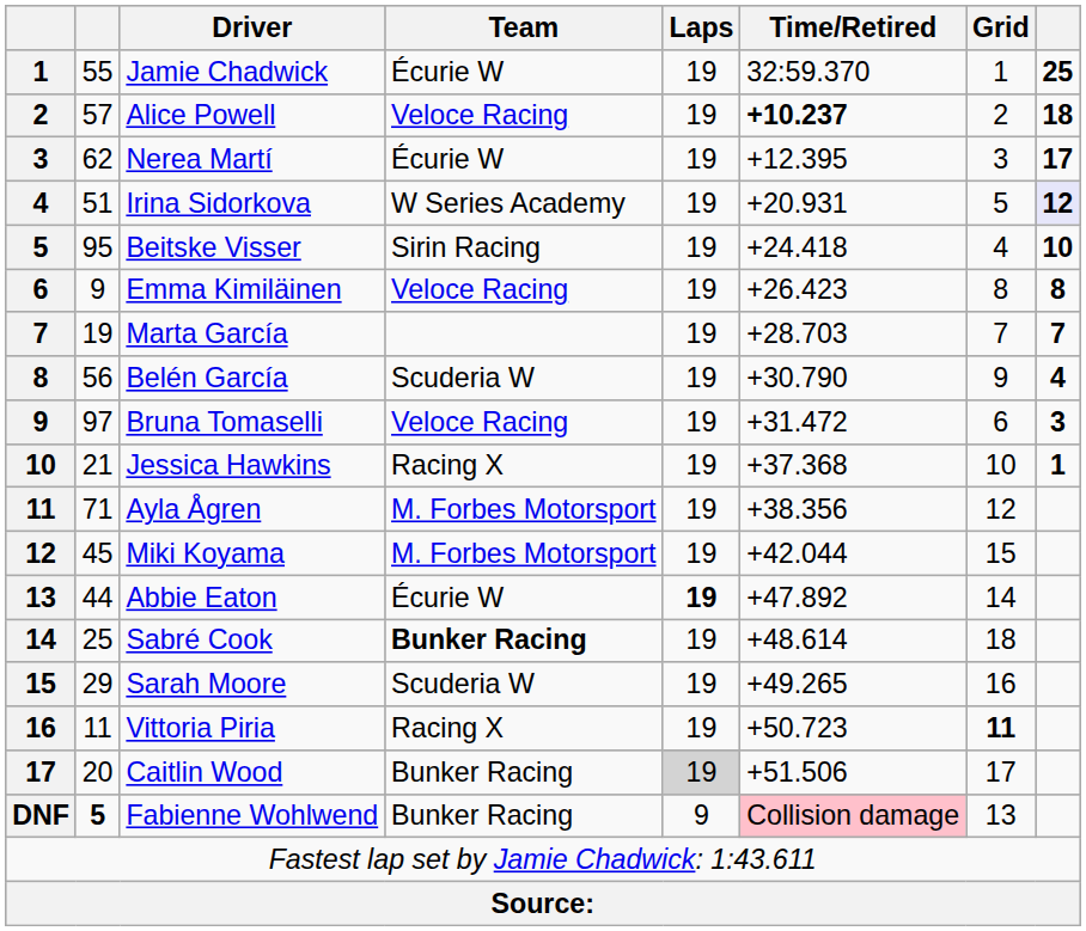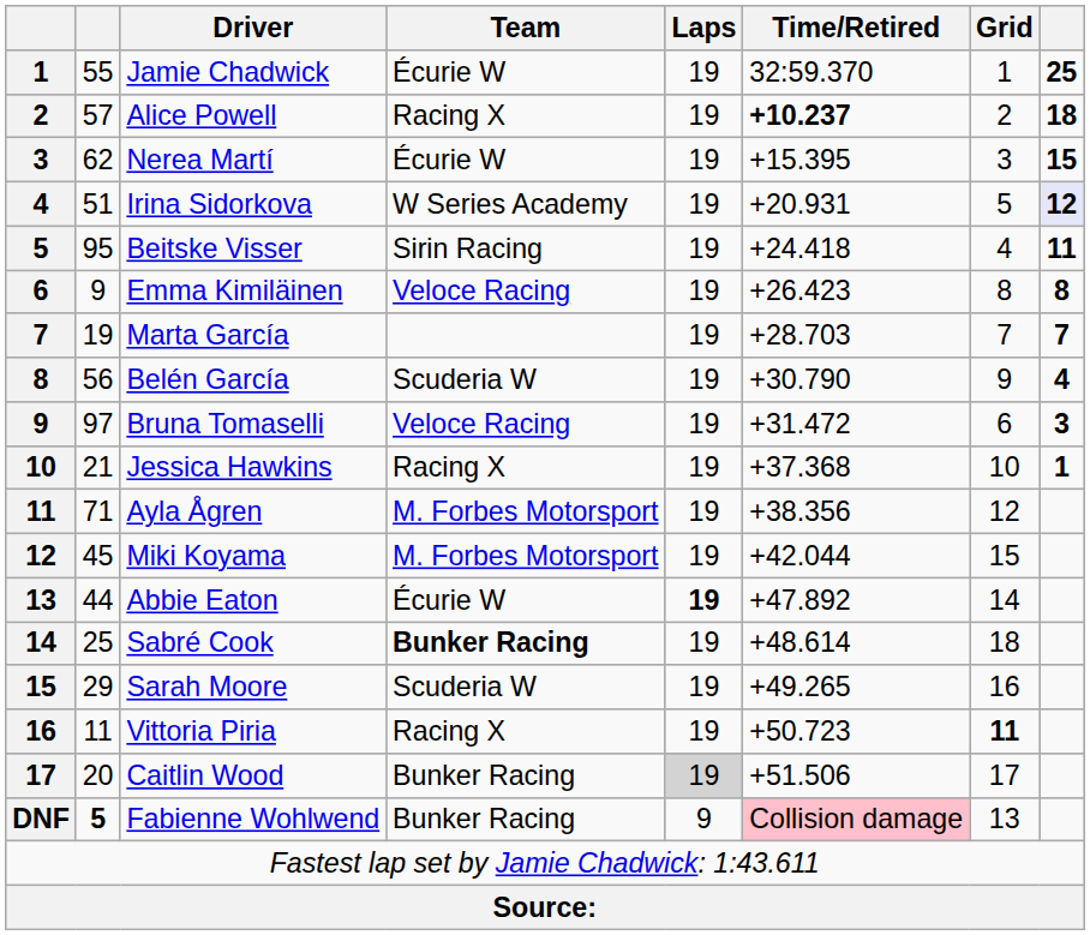Alice Powell | Team: Veloce Racing -> Racing X
Nerea Martí | Time/Retired: +12.395 -> +15.395
Nerea Martí | column 8: 17 -> 15
Beitske Visser | column 8: 10 -> 11
